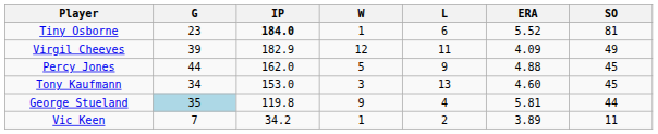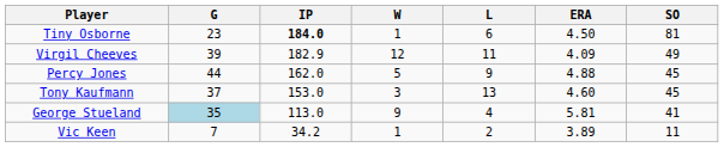Tiny Osborne | ERA: 5.52 -> 4.50
Tony Kaufmann | G: 34 -> 37
George Stueland | IP: 119.8 -> 113.0
George Stueland | SO: 44 -> 41
